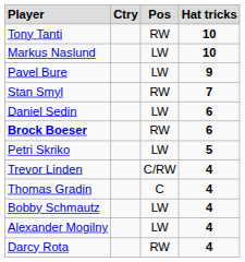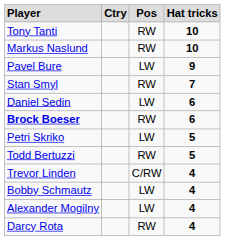Markus Naslund | column 3: LW -> RW
+ row: Todd Bertuzzi | RW | 5
- row: Thomas Gradin | C | 4
